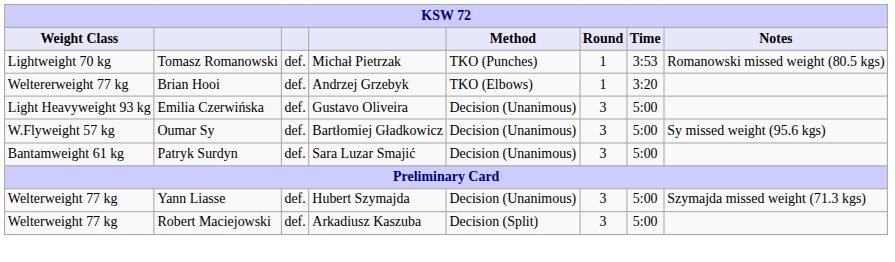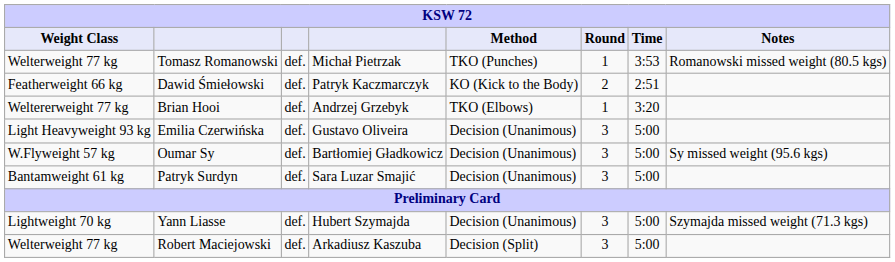Tomasz Romanowski | Weight Class: Lightweight 70 kg -> Welterweight 77 kg
+ row: Featherweight 66 kg | Dawid Śmiełowski | def. | Patryk Kaczmarczyk | KO (Kick to the Body) | 2 | 2:51
Yann Liasse | Weight Class: Welterweight 77 kg -> Lightweight 70 kg
